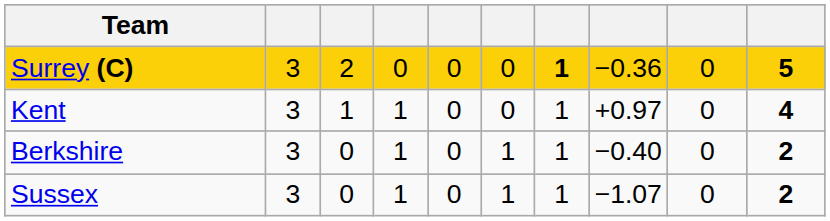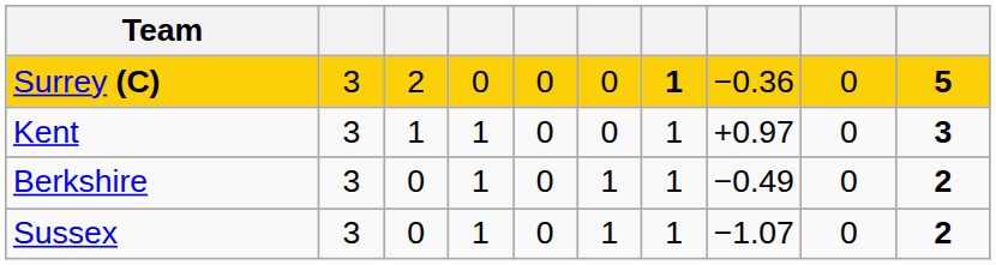Kent | column 10: 4 -> 3
Berkshire | column 8: −0.40 -> −0.49
